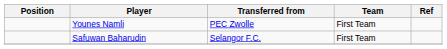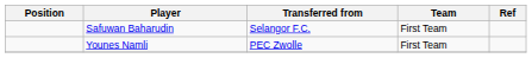rows swapped: Safuwan Baharudin <-> Younes Namli
